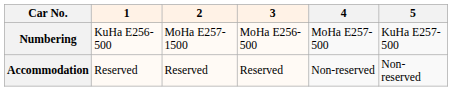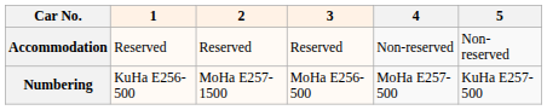rows swapped: Numbering <-> Accommodation
